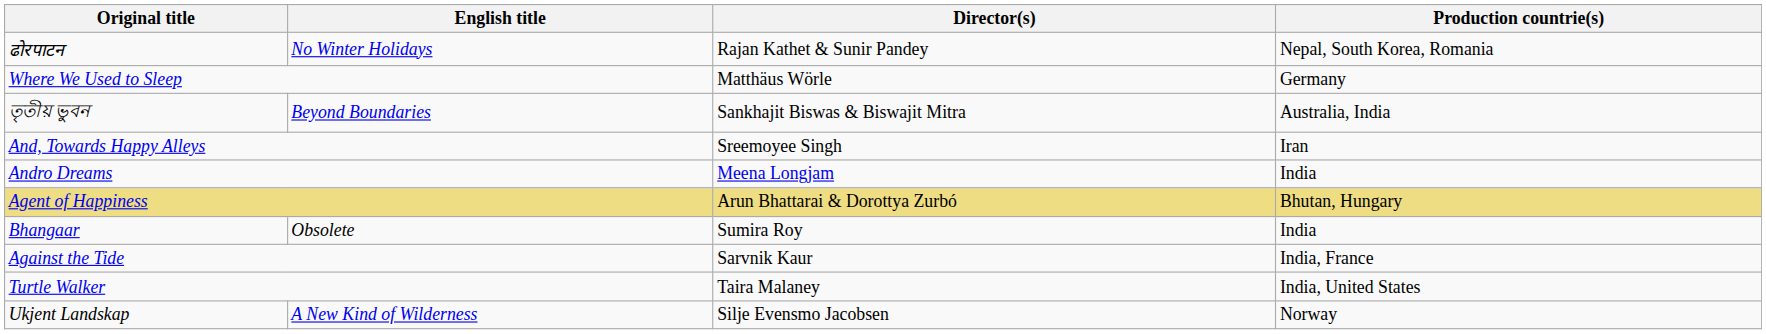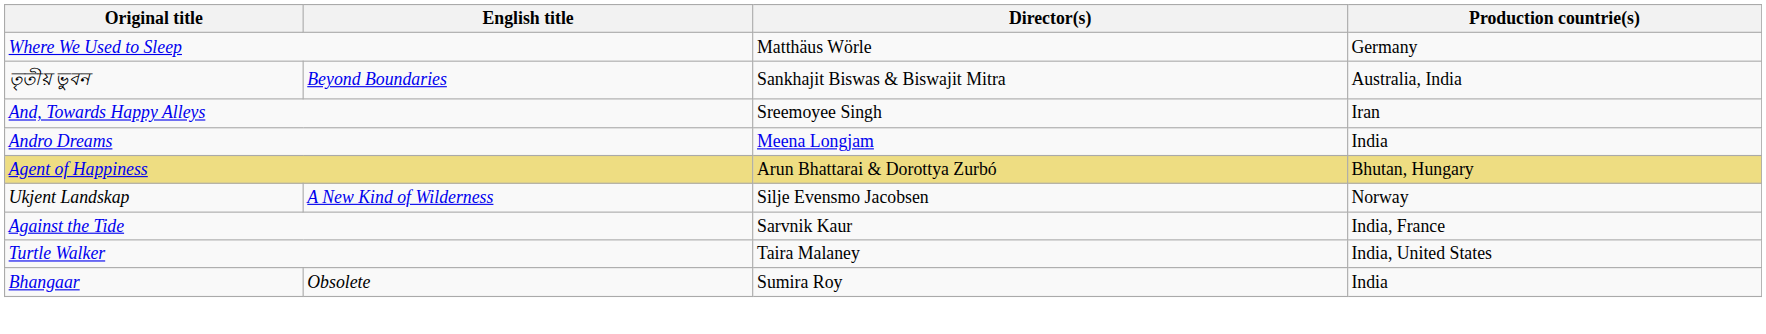- row: ढोरपाटन | No Winter Holidays | Rajan Kathet & Sunir Pandey | Nepal, South Korea, Romania
rows swapped: Bhangaar <-> Ukjent Landskap
